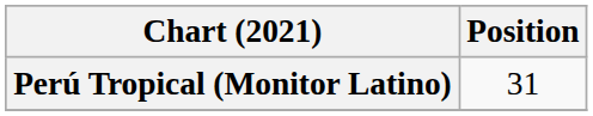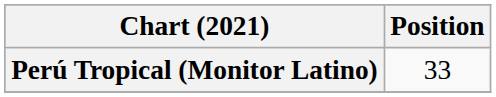Perú Tropical (Monitor Latino) | Position: 31 -> 33
